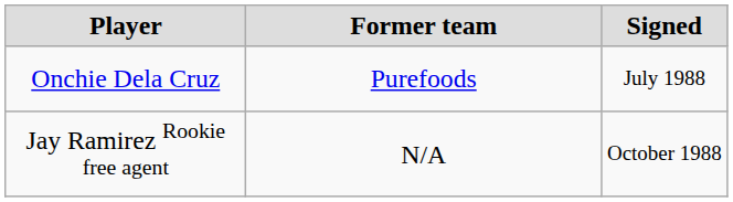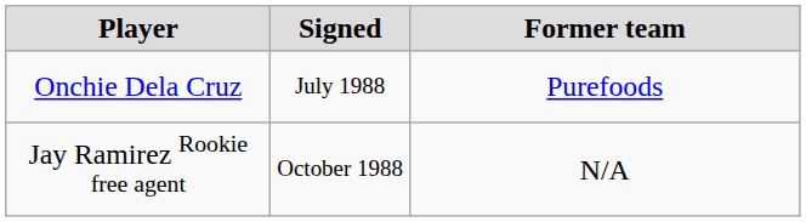columns swapped: Signed <-> Former team
